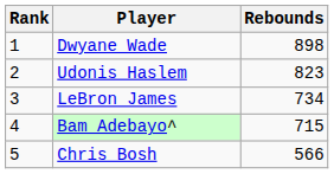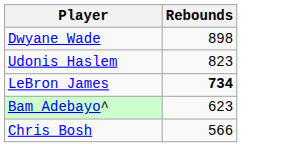- column: Rank | 1 | 2 | 3 | 4 | 5
LeBron James | Rebounds: normal -> bold
Bam Adebayo^ | Rebounds: 715 -> 623
